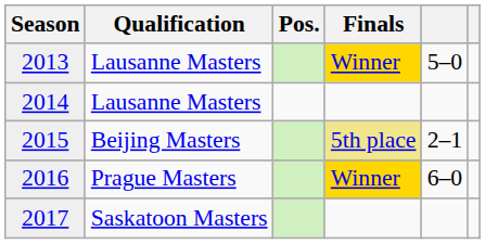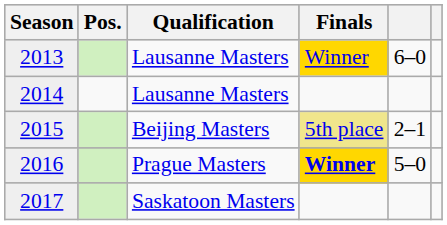columns swapped: Qualification <-> Pos.
2013 | column 5: 5–0 -> 6–0
2016 | Finals: normal -> bold
2016 | column 5: 6–0 -> 5–0
